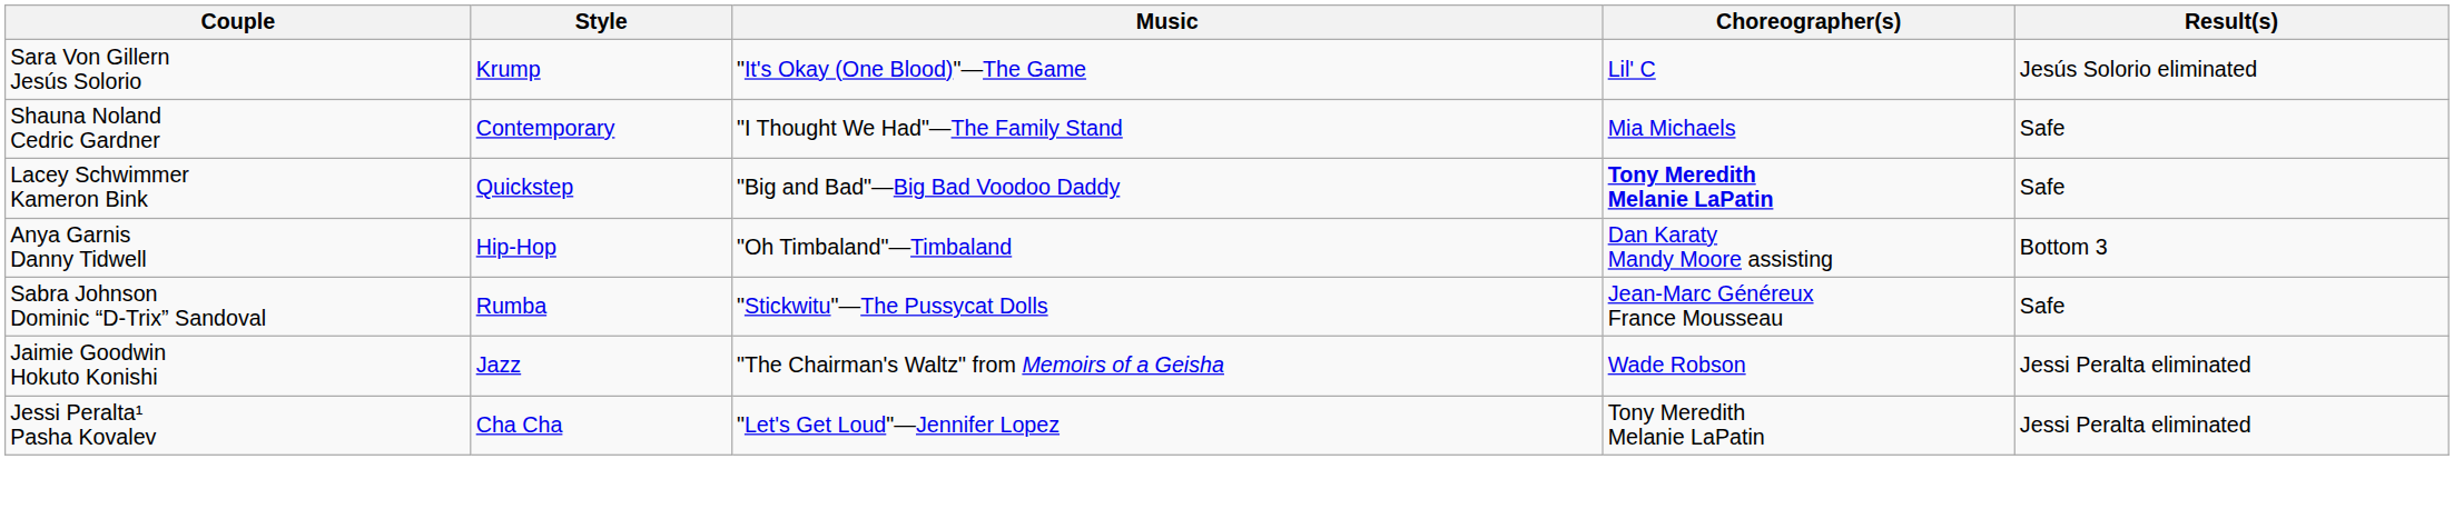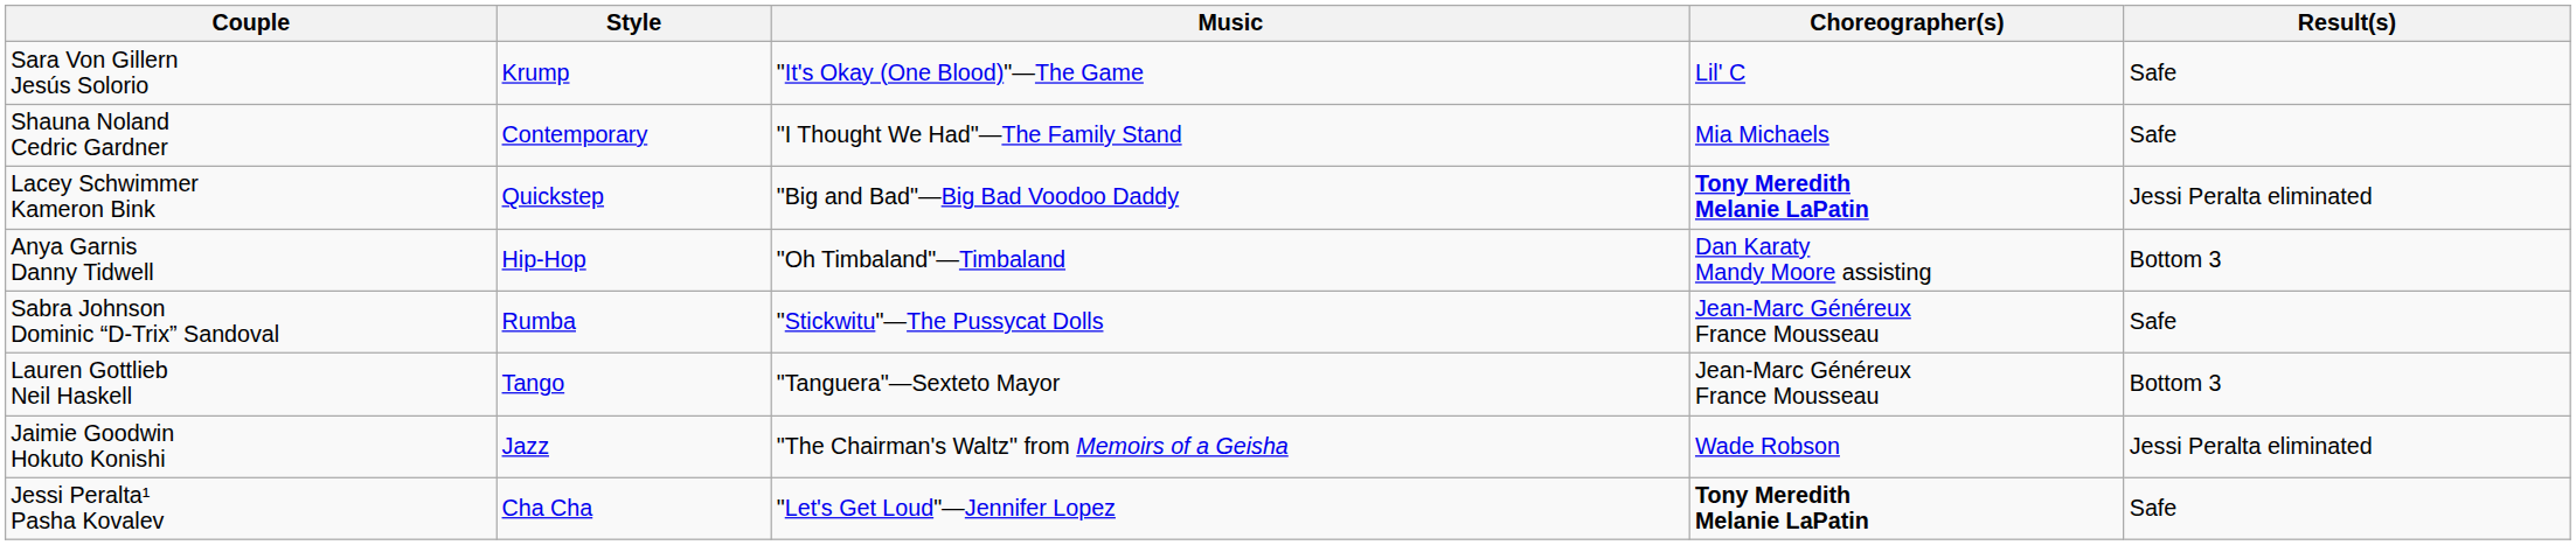Sara Von Gillern Jesús Solorio | Result(s): Jesús Solorio eliminated -> Safe
Lacey Schwimmer Kameron Bink | Result(s): Safe -> Jessi Peralta eliminated
+ row: Lauren Gottlieb Neil Haskell | Tango | "Tanguera"—Sexteto Mayor | Jean-Marc Généreux France Mousseau | Bottom 3
Jessi Peralta¹ Pasha Kovalev | Choreographer(s): normal -> bold
Jessi Peralta¹ Pasha Kovalev | Result(s): Jessi Peralta eliminated -> Safe
